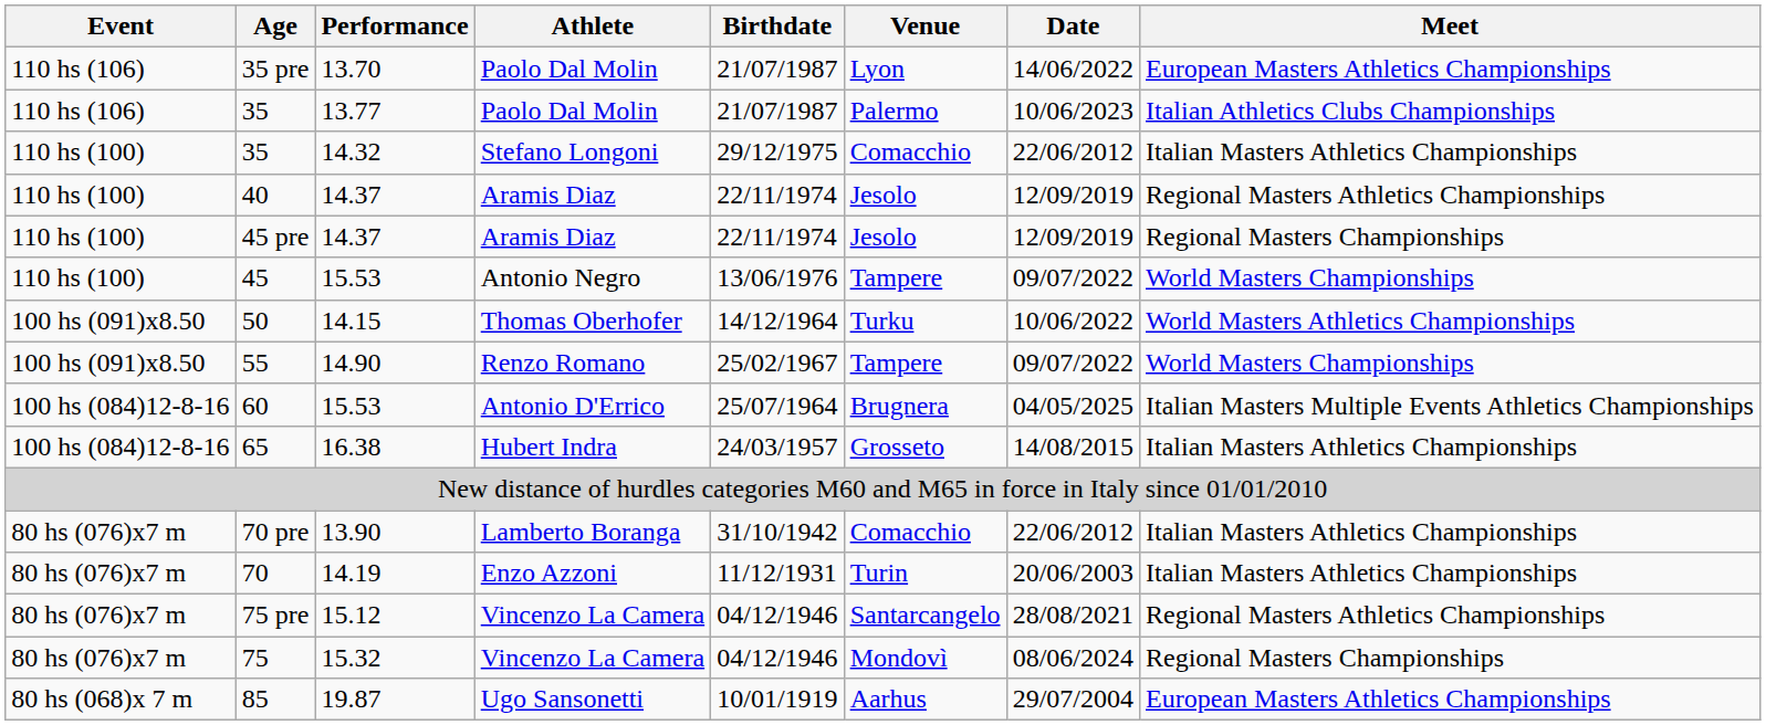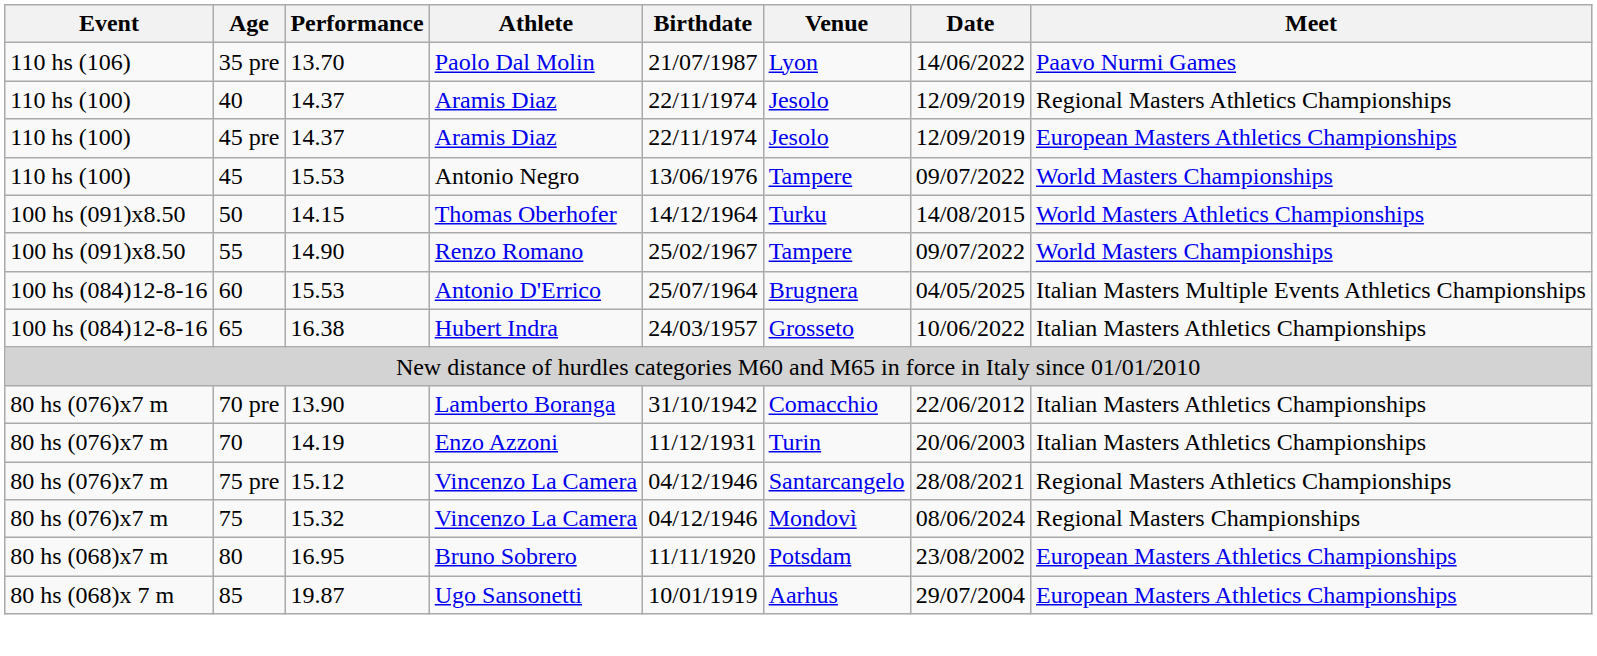35 pre | Meet: European Masters Athletics Championships -> Paavo Nurmi Games
- row: 110 hs (106) | 35 | 13.77 | Paolo Dal Molin | 21/07/1987 | Palermo | 10/06/2023 | Italian Athletics Clubs Championships
- row: 110 hs (100) | 35 | 14.32 | Stefano Longoni | 29/12/1975 | Comacchio | 22/06/2012 | Italian Masters Athletics Championships
45 pre | Meet: Regional Masters Championships -> European Masters Athletics Championships
50 | Date: 10/06/2022 -> 14/08/2015
65 | Date: 14/08/2015 -> 10/06/2022
+ row: 80 hs (068)x7 m | 80 | 16.95 | Bruno Sobrero | 11/11/1920 | Potsdam | 23/08/2002 | European Masters Athletics Championships
